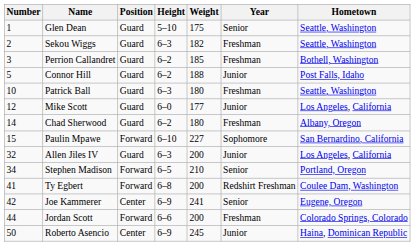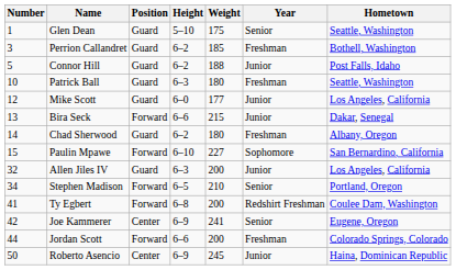- row: 2 | Sekou Wiggs | Guard | 6–3 | 182 | Freshman | Seattle, Washington
+ row: 13 | Bira Seck | Forward | 6–6 | 215 | Junior | Dakar, Senegal
